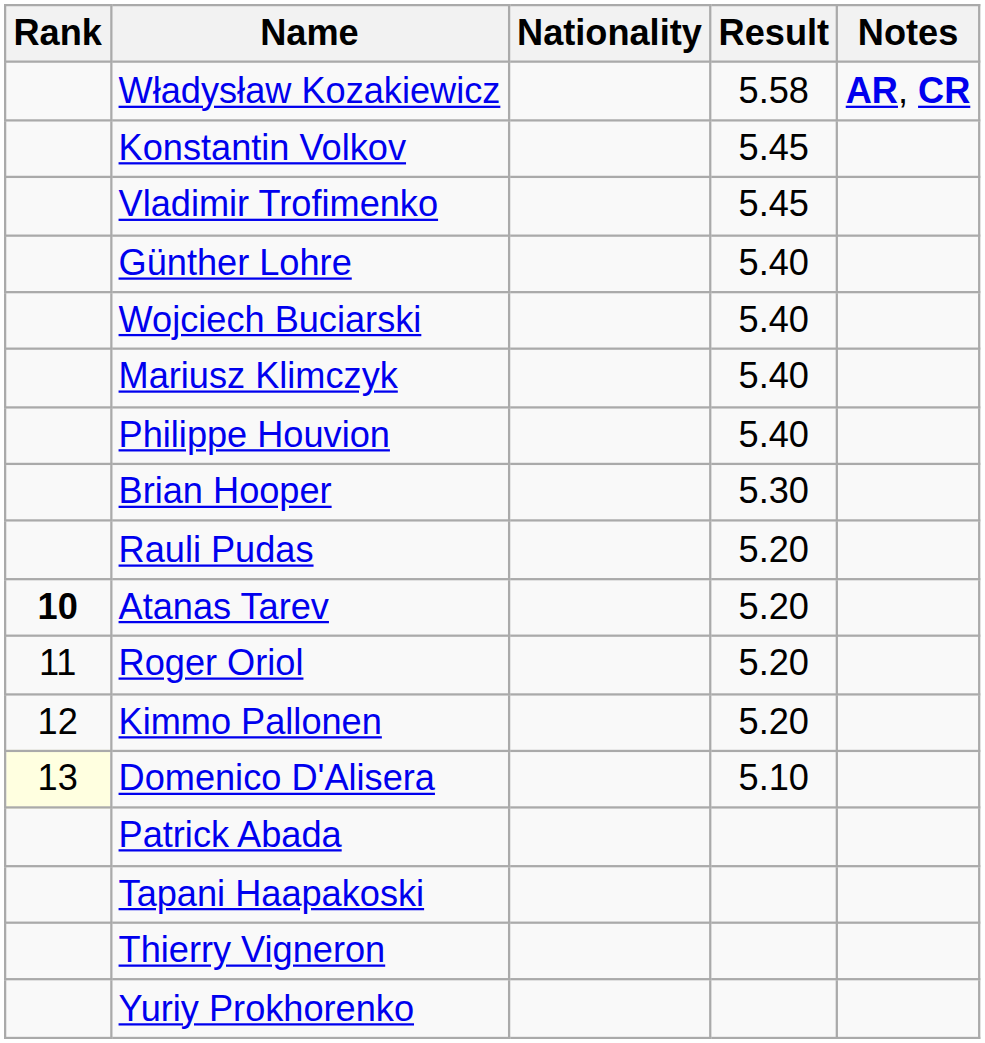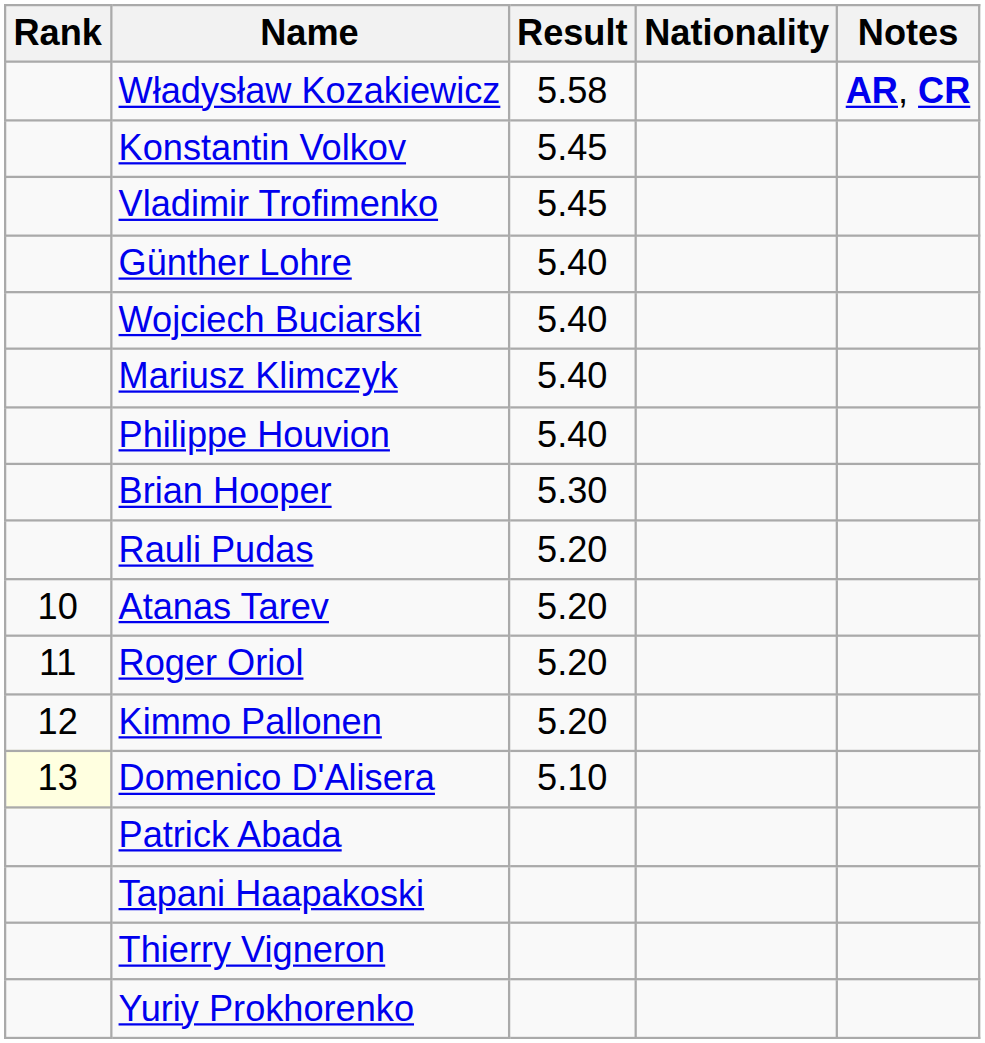columns swapped: Nationality <-> Result
Atanas Tarev | Rank: bold -> normal
